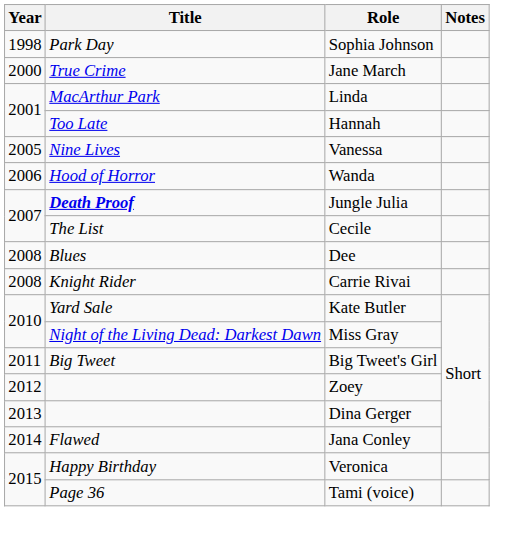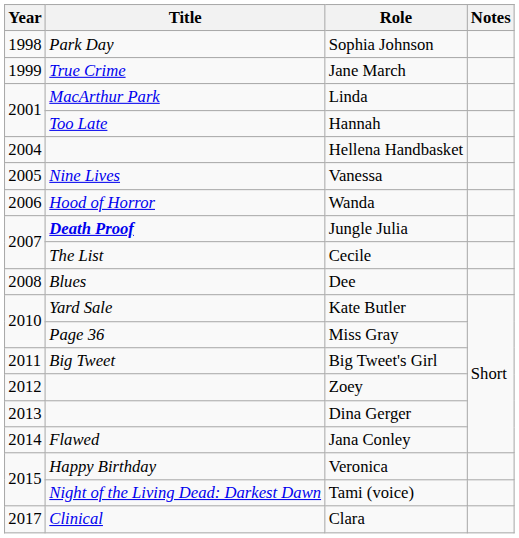Jane March | Year: 2000 -> 1999
+ row: 2004 | Hellena Handbasket
- row: 2008 | Knight Rider | Carrie Rivai
Miss Gray | Title: Night of the Living Dead: Darkest Dawn -> Page 36
Tami (voice) | Title: Page 36 -> Night of the Living Dead: Darkest Dawn
+ row: 2017 | Clinical | Clara
